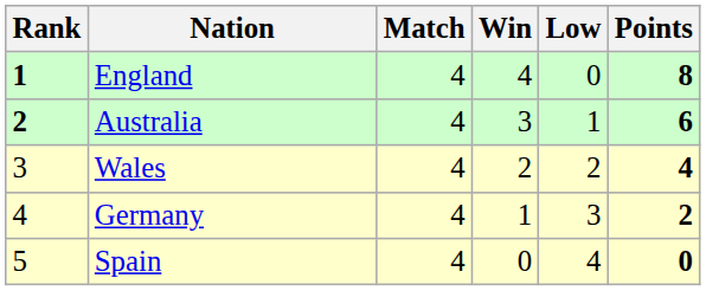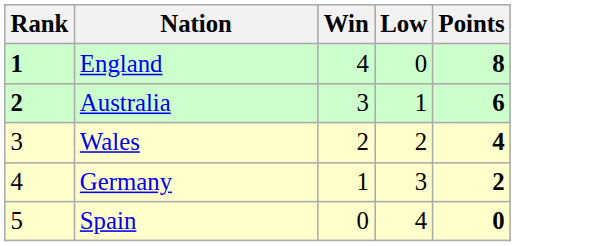- column: Match | 4 | 4 | 4 | 4 | 4
